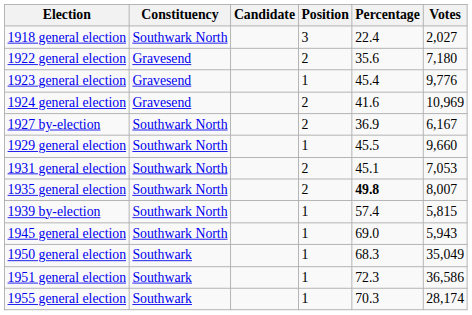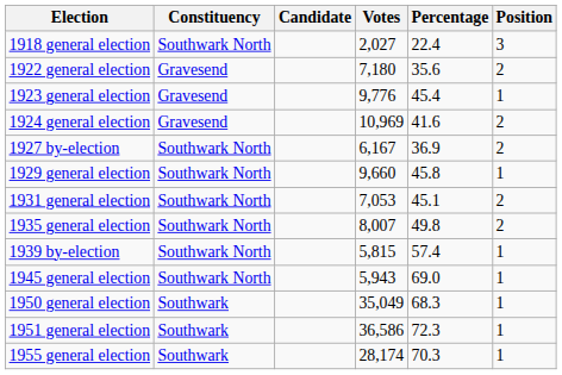columns swapped: Votes <-> Position
1929 general election | Percentage: 45.5 -> 45.8
1935 general election | Percentage: bold -> normal
